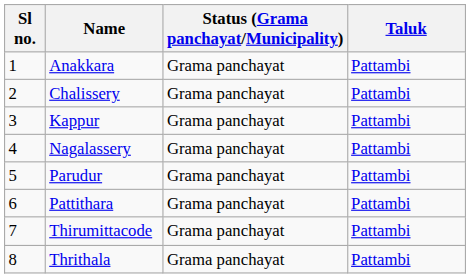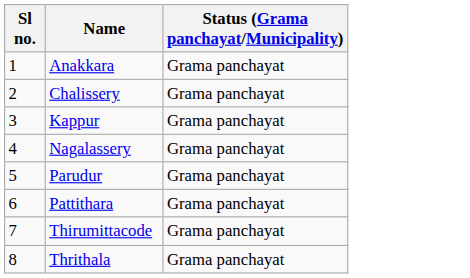- column: Taluk | Pattambi | Pattambi | Pattambi | Pattambi | Pattambi | Pattambi | Pattambi | Pattambi
